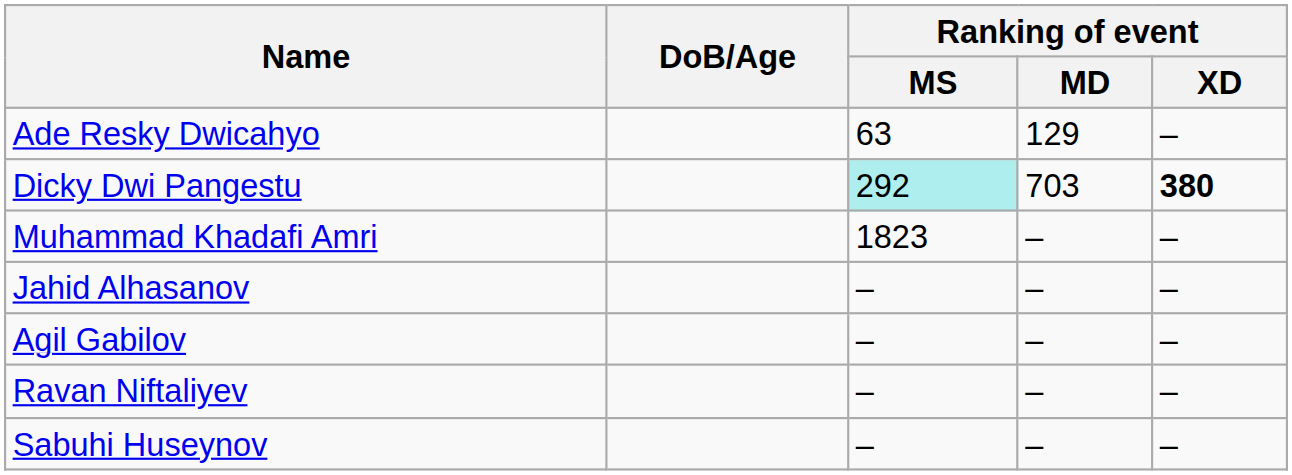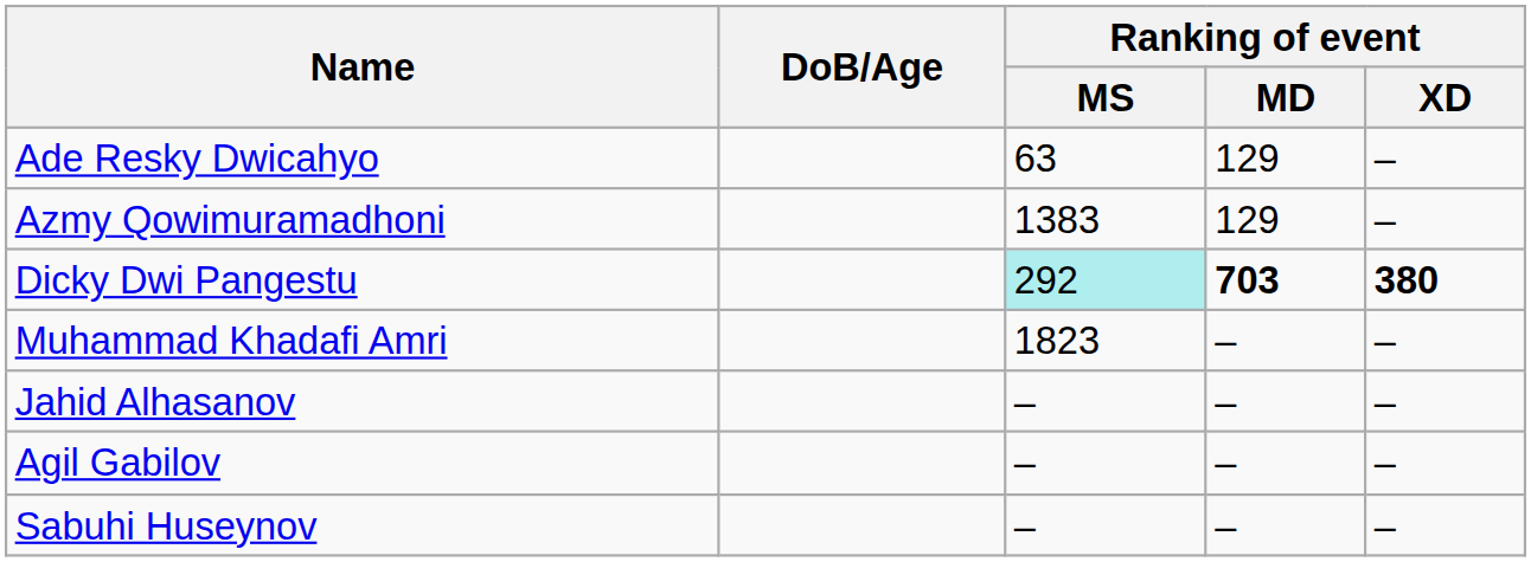+ row: Azmy Qowimuramadhoni | 1383 | 129 | –
Dicky Dwi Pangestu | Ranking of event / MD: normal -> bold
- row: Ravan Niftaliyev | – | – | –
